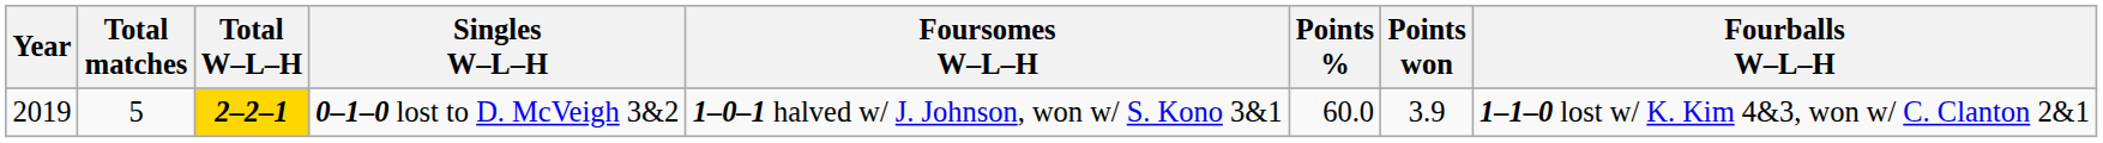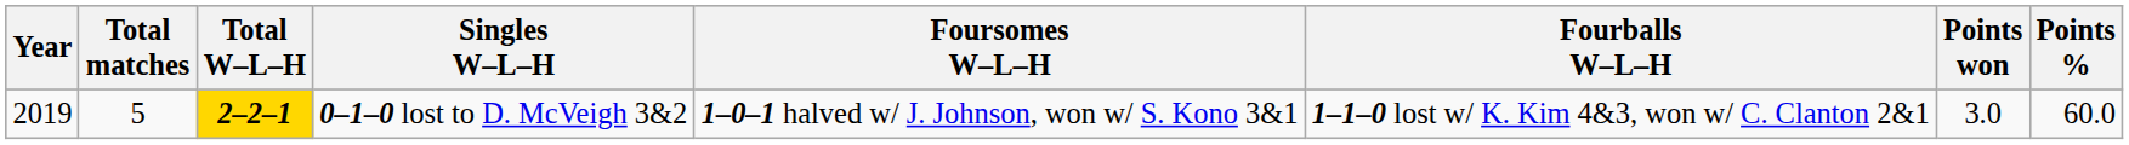columns swapped: Fourballs W–L–H <-> Points %
0–1–0 lost to D. McVeigh 3&2 | Points won: 3.9 -> 3.0
